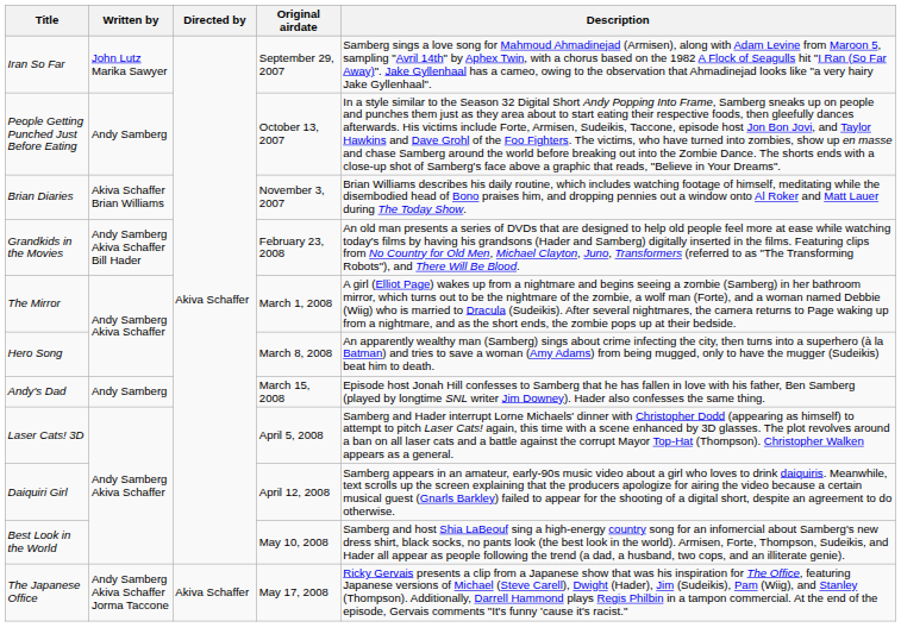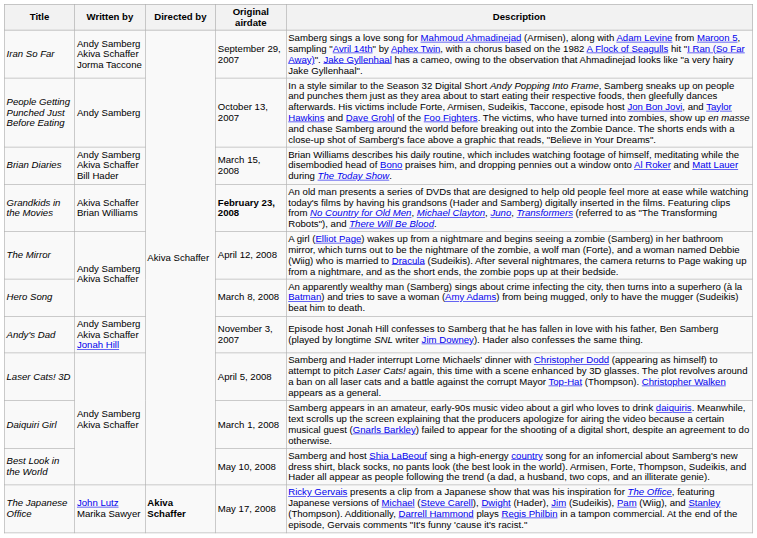Iran So Far | Written by: John Lutz Marika Sawyer -> Andy Samberg Akiva Schaffer Jorma Taccone
Brian Diaries | Written by: Akiva Schaffer Brian Williams -> Andy Samberg Akiva Schaffer Bill Hader
Brian Diaries | Original airdate: November 3, 2007 -> March 15, 2008
Grandkids in the Movies | Written by: Andy Samberg Akiva Schaffer Bill Hader -> Akiva Schaffer Brian Williams
Grandkids in the Movies | Original airdate: normal -> bold
The Mirror | Original airdate: March 1, 2008 -> April 12, 2008
Andy's Dad | Written by: Andy Samberg -> Andy Samberg Akiva Schaffer Jonah Hill
Andy's Dad | Original airdate: March 15, 2008 -> November 3, 2007
Daiquiri Girl | Original airdate: April 12, 2008 -> March 1, 2008
The Japanese Office | Written by: Andy Samberg Akiva Schaffer Jorma Taccone -> John Lutz Marika Sawyer
The Japanese Office | Directed by: normal -> bold
